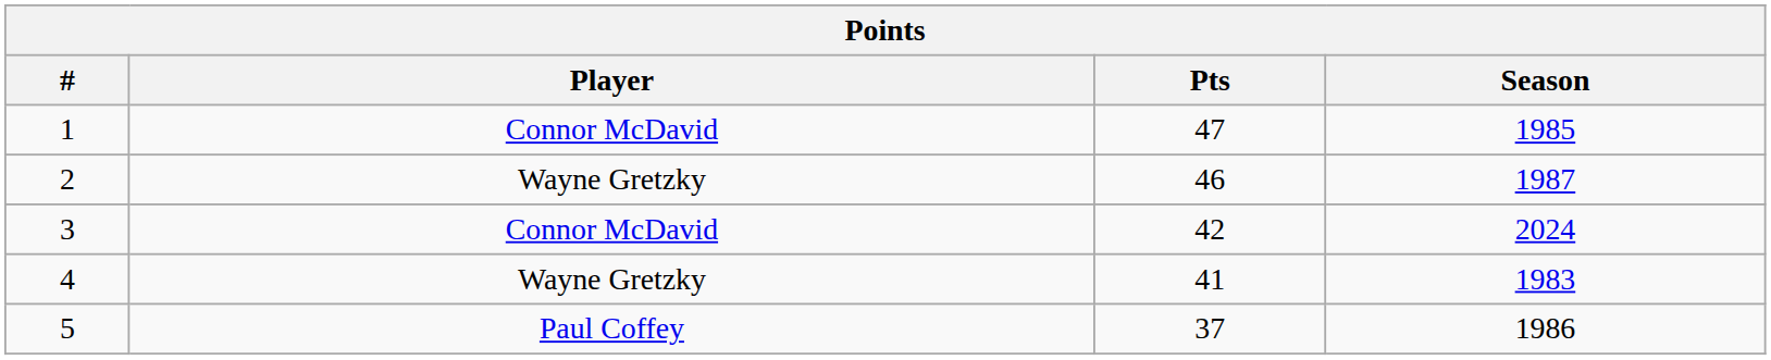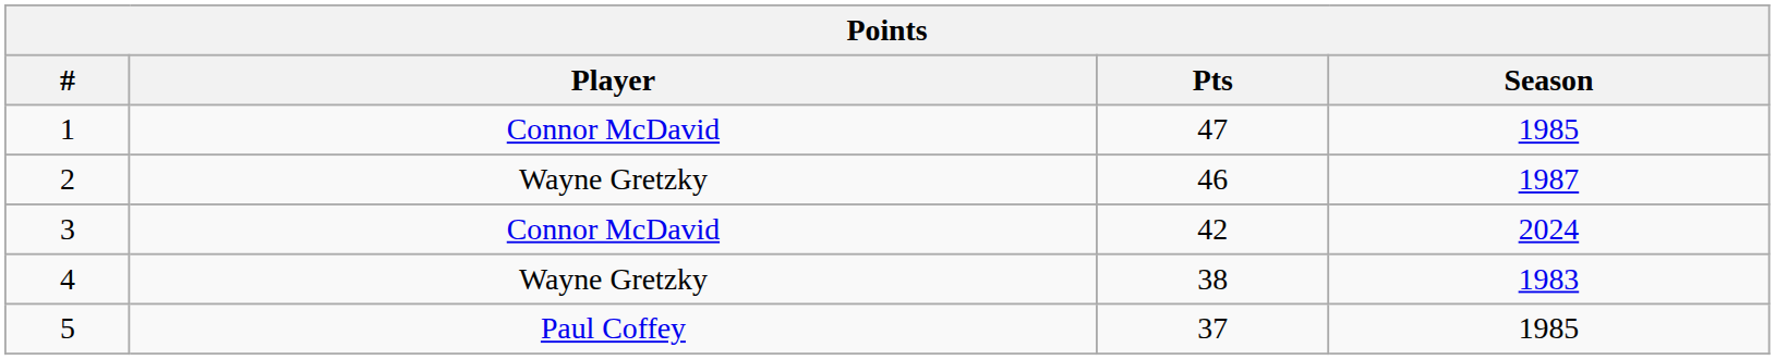4 | Pts: 41 -> 38
5 | Season: 1986 -> 1985
